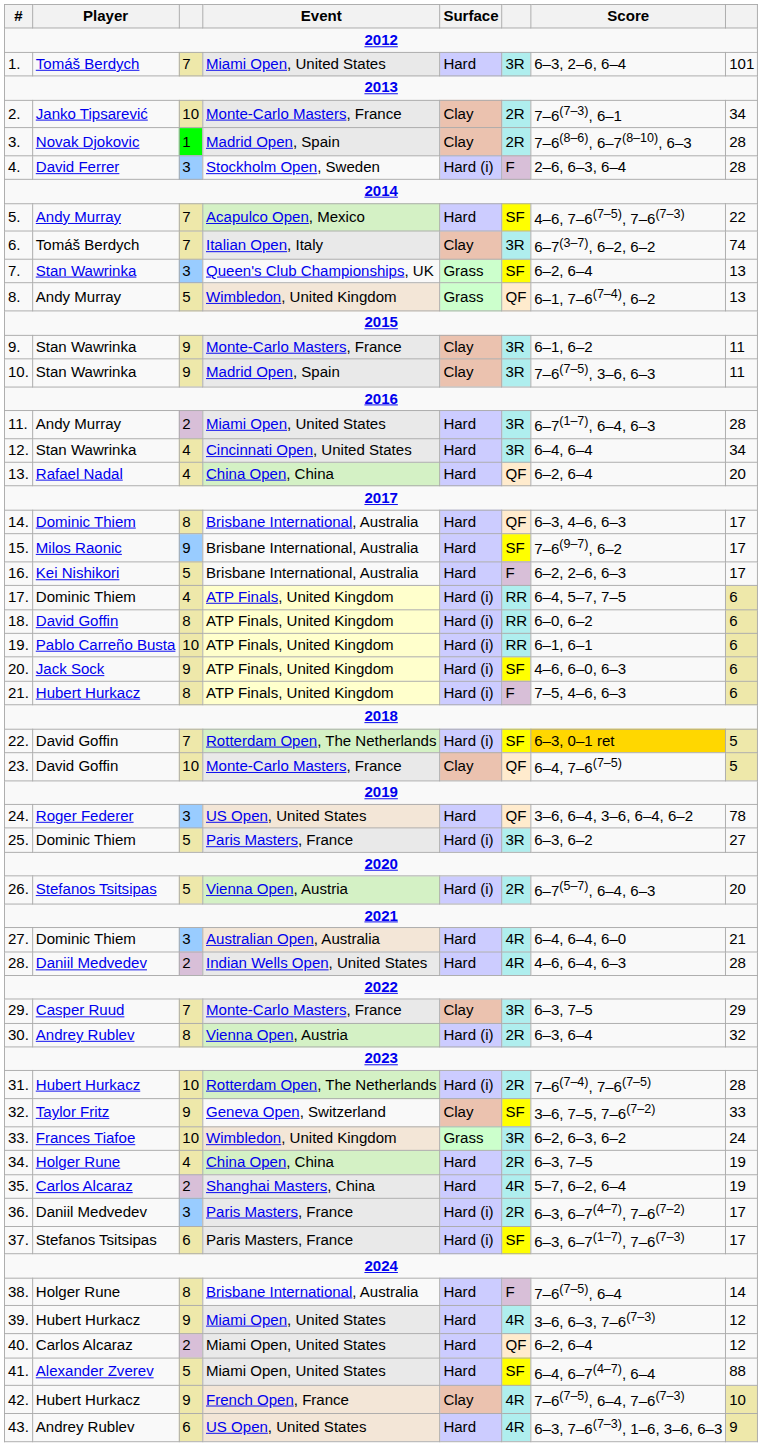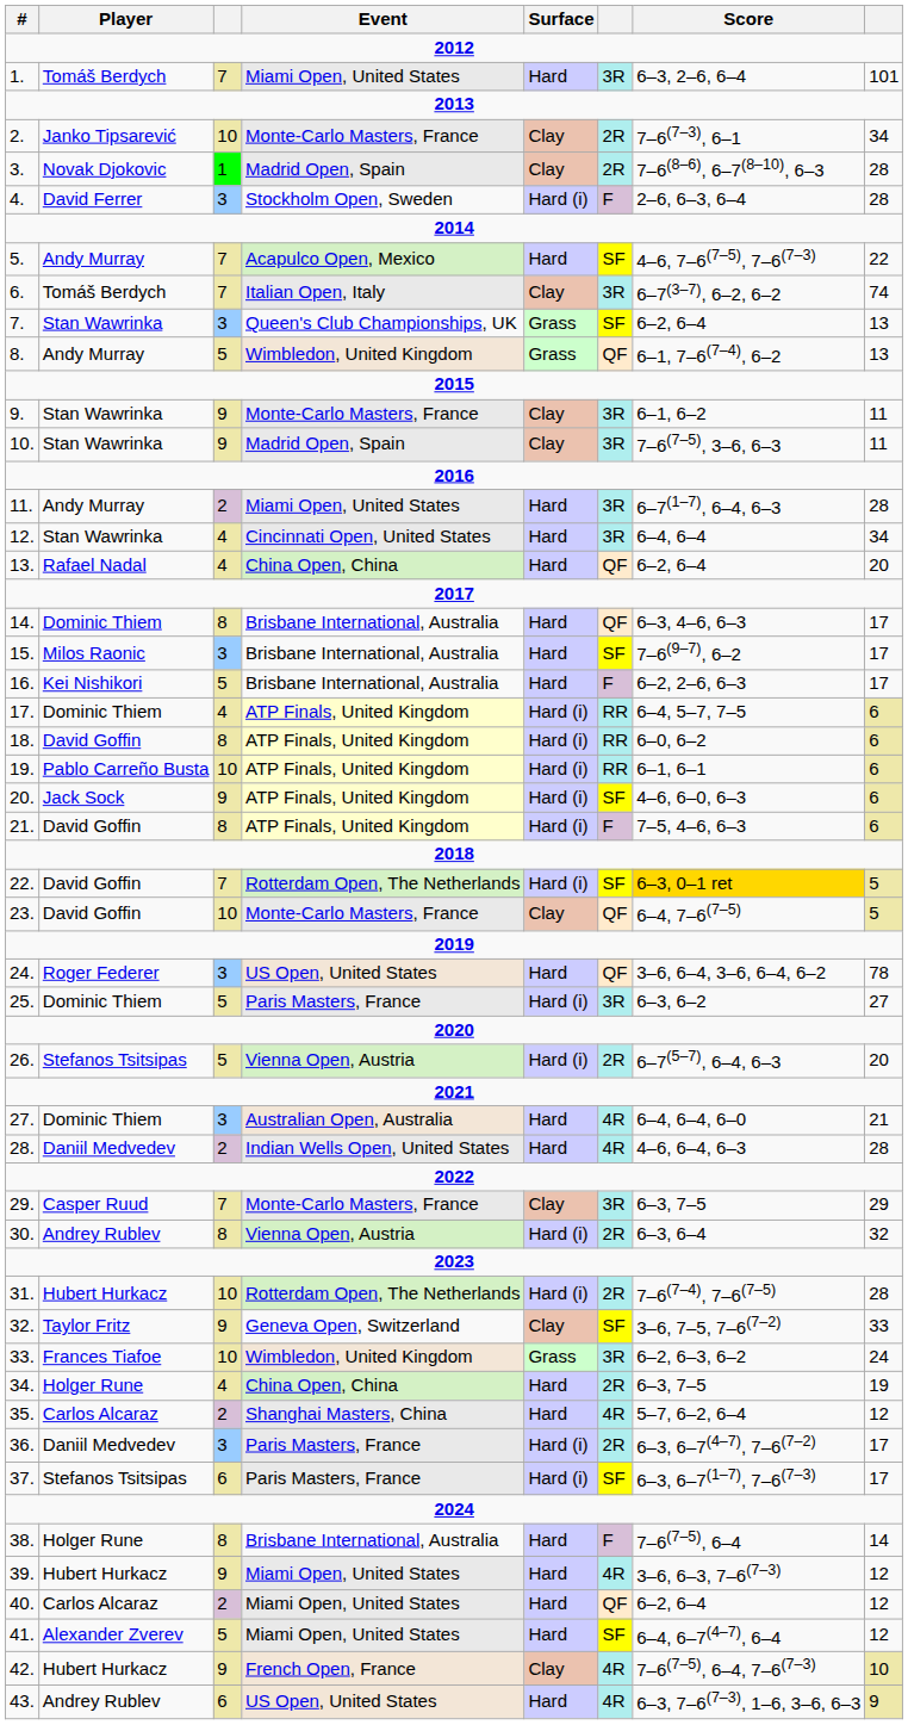15. | column 3: 9 -> 3
21. | Player: Hubert Hurkacz -> David Goffin
35. | column 8: 19 -> 12
41. | column 8: 88 -> 12
